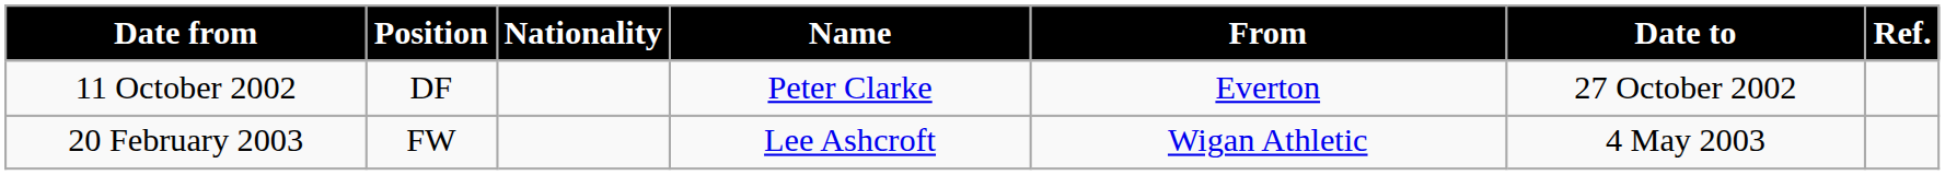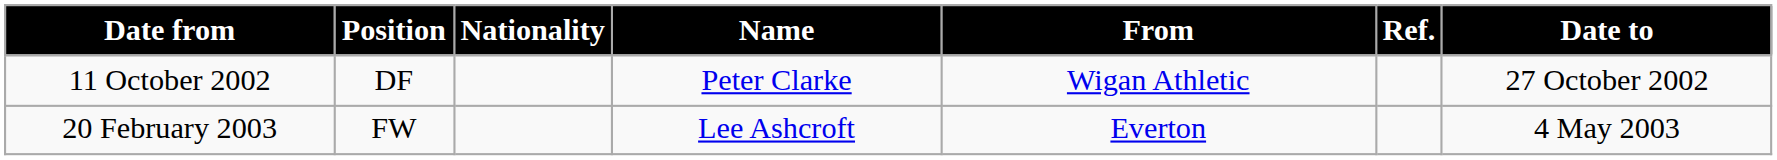columns swapped: Date to <-> Ref.
11 October 2002 | From: Everton -> Wigan Athletic
20 February 2003 | From: Wigan Athletic -> Everton
